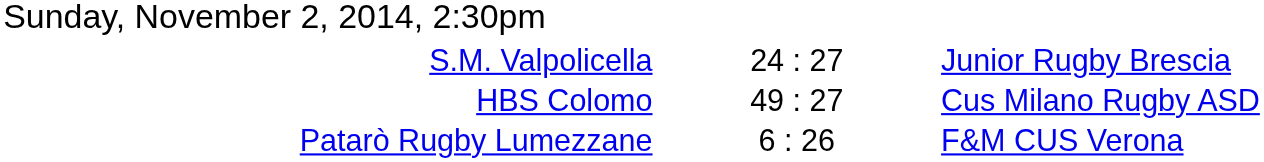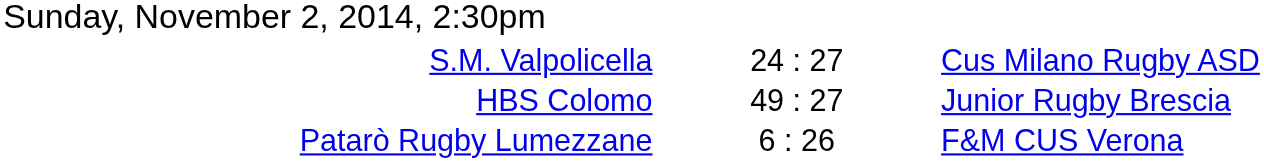S.M. Valpolicella | column 3: Junior Rugby Brescia -> Cus Milano Rugby ASD
HBS Colomo | column 3: Cus Milano Rugby ASD -> Junior Rugby Brescia
